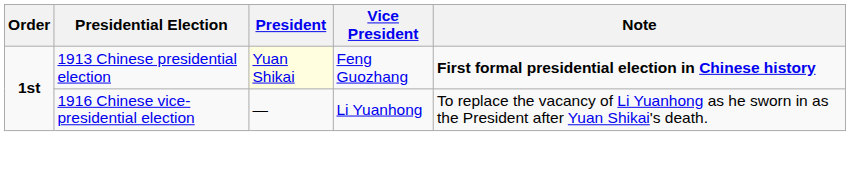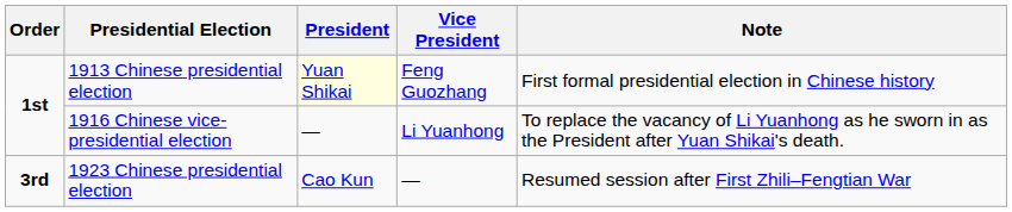1913 Chinese presidential election | Note: bold -> normal
+ row: 3rd | 1923 Chinese presidential election | Cao Kun | — | Resumed session after First Zhili–Fengtian War
